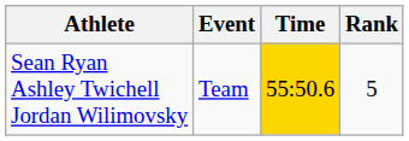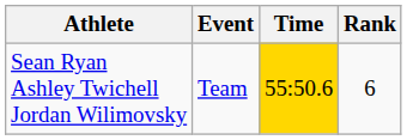Sean Ryan Ashley Twichell Jordan Wilimovsky | Rank: 5 -> 6
